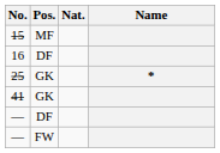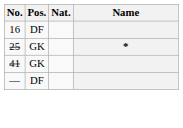- row: 15 | MF
- row: — | FW
